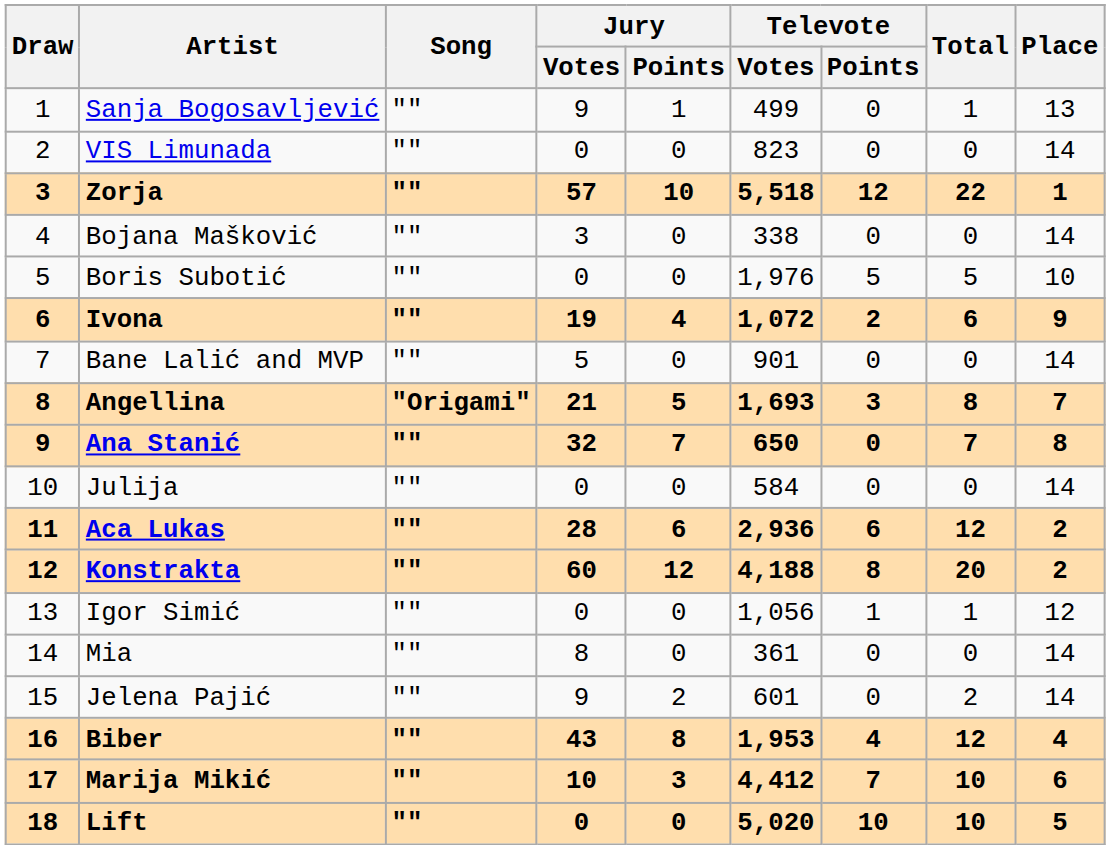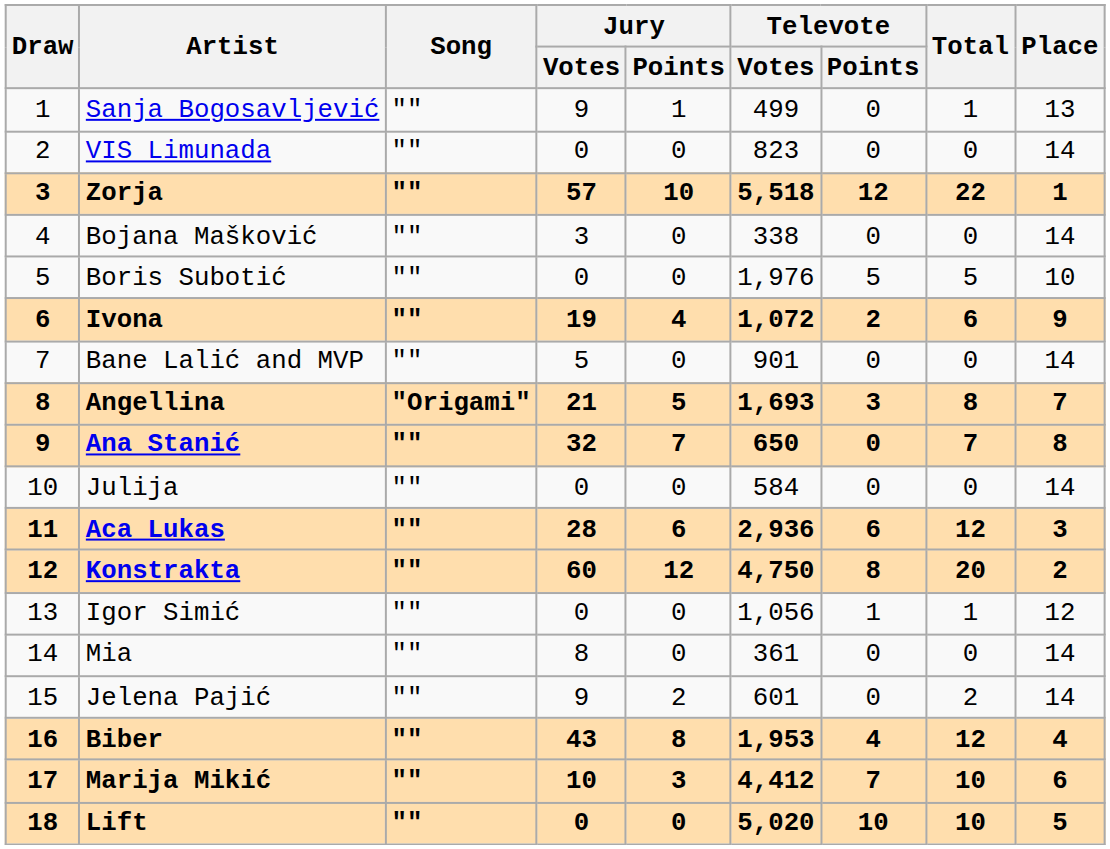Aca Lukas | Place: 2 -> 3
Konstrakta | Televote / Votes: 4,188 -> 4,750
